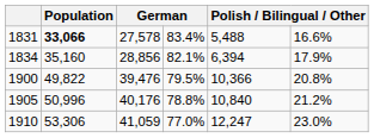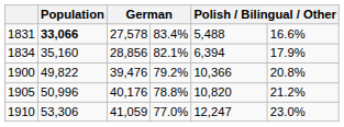1900 | column 4: 79.5% -> 79.2%
1905 | column 5: 10,840 -> 10,820
